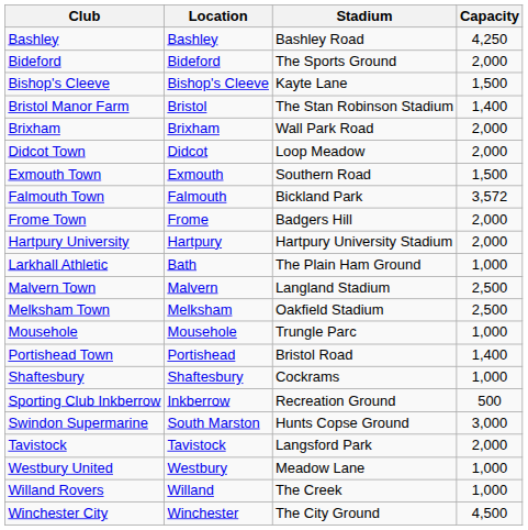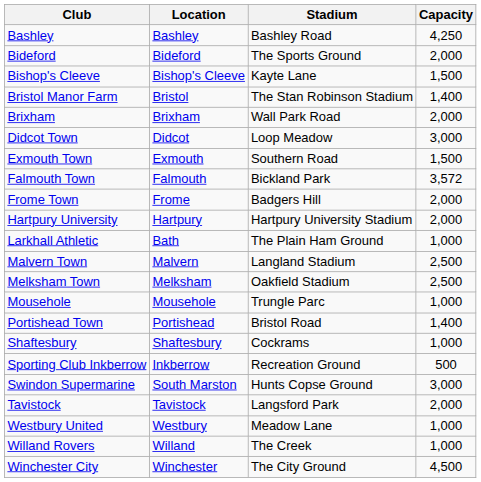Didcot Town | Capacity: 2,000 -> 3,000
